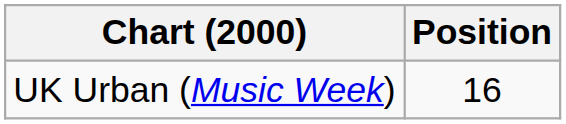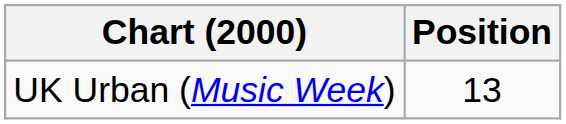UK Urban (Music Week) | Position: 16 -> 13
